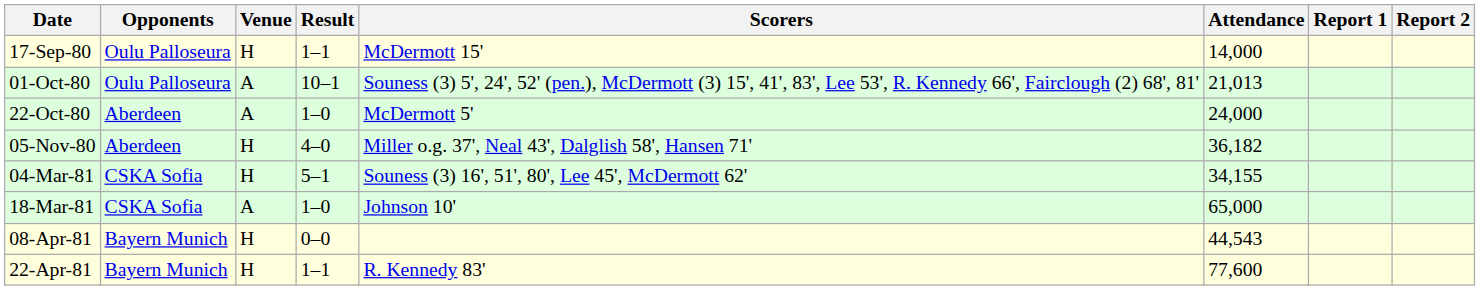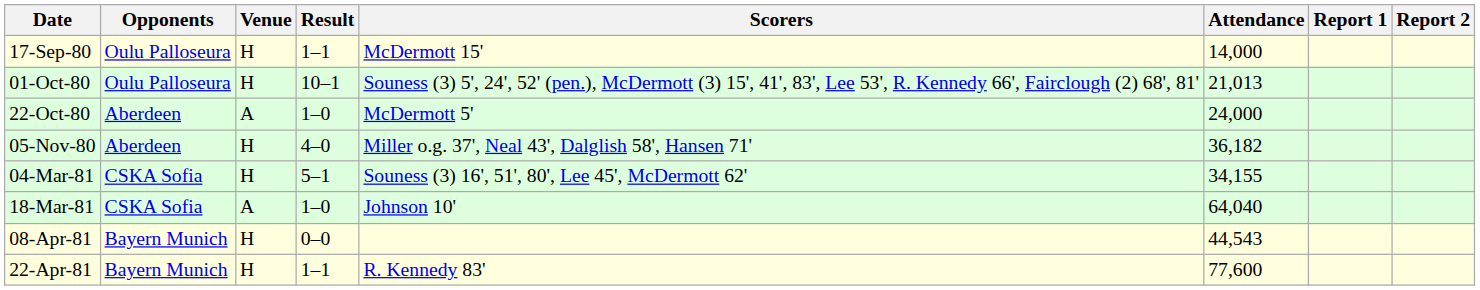01-Oct-80 | Venue: A -> H
18-Mar-81 | Attendance: 65,000 -> 64,040
